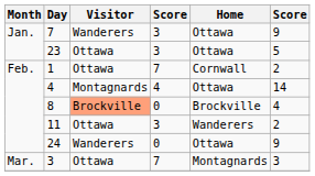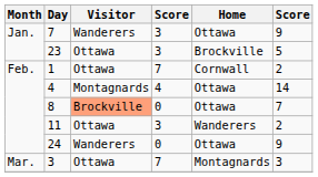23 | Home: Ottawa -> Brockville
8 | Home: Brockville -> Ottawa
8 | column 6: 4 -> 7
